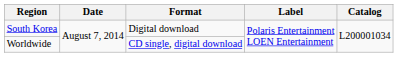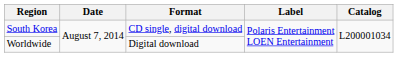South Korea | Format: Digital download -> CD single, digital download
Worldwide | Format: CD single, digital download -> Digital download
